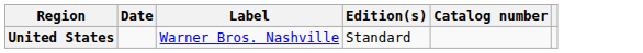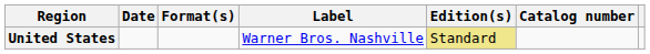+ column: Format(s)
United States | Edition(s): no background -> khaki background
